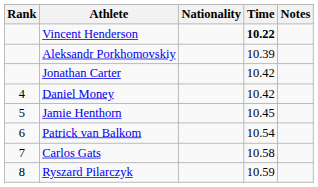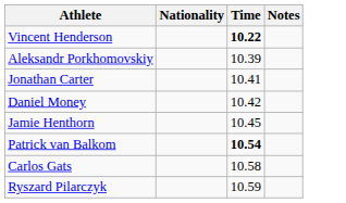- column: Rank | 4 | 5 | 6 | 7 | 8
Jonathan Carter | Time: 10.42 -> 10.41
Patrick van Balkom | Time: normal -> bold
